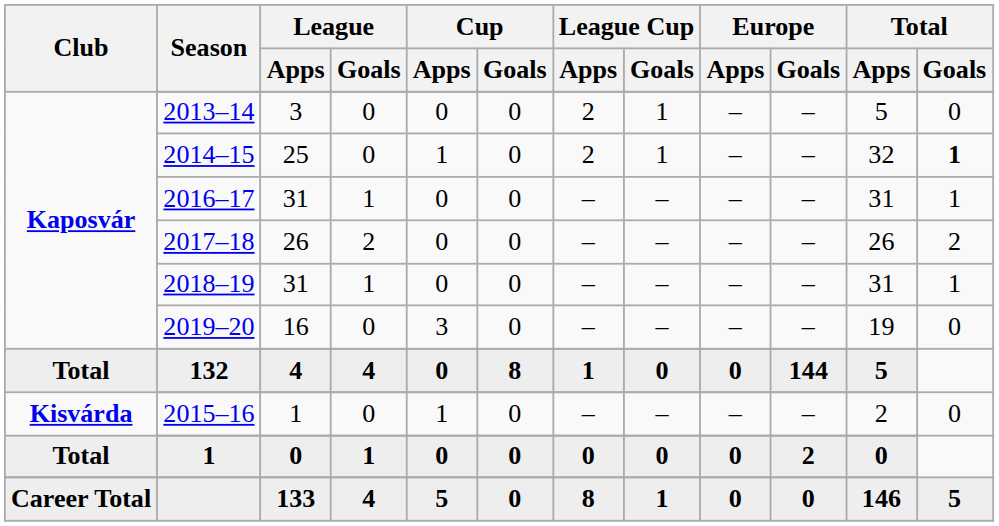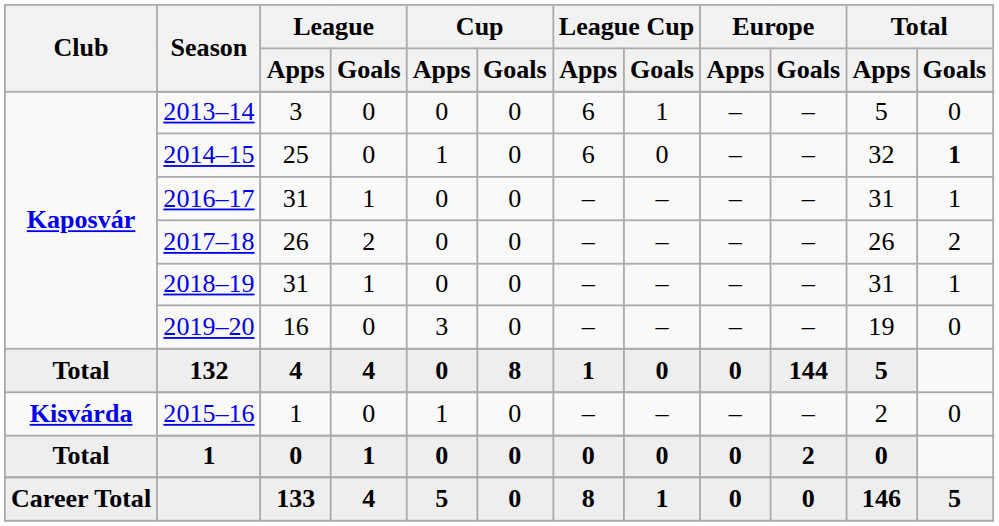2013–14 | League Cup / Apps: 2 -> 6
2014–15 | League Cup / Apps: 2 -> 6
2014–15 | League Cup / Goals: 1 -> 0
